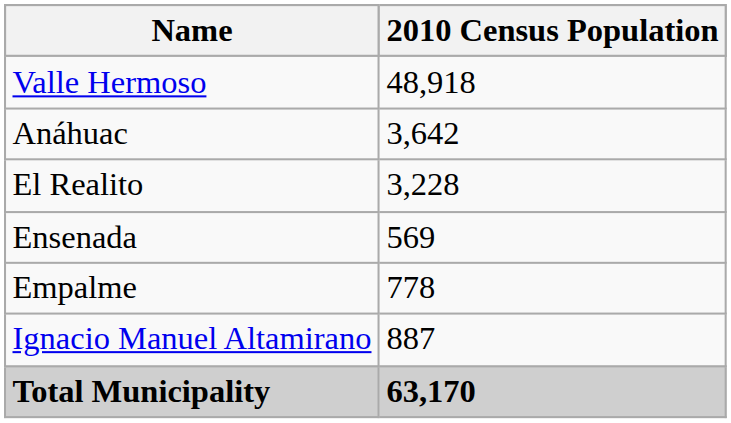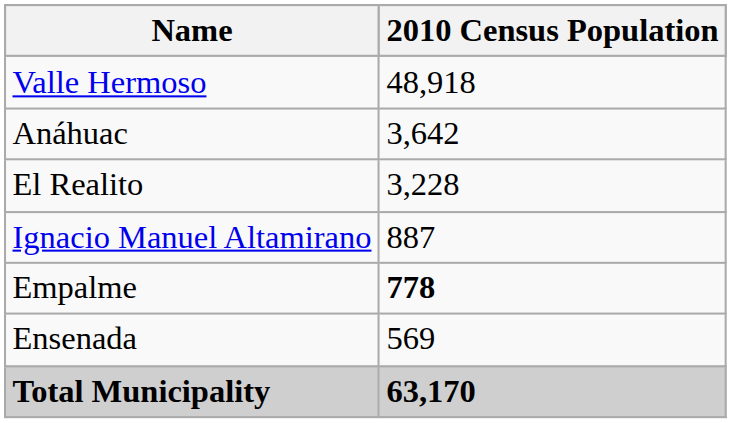rows swapped: Ignacio Manuel Altamirano <-> Ensenada
Empalme | 2010 Census Population: normal -> bold
